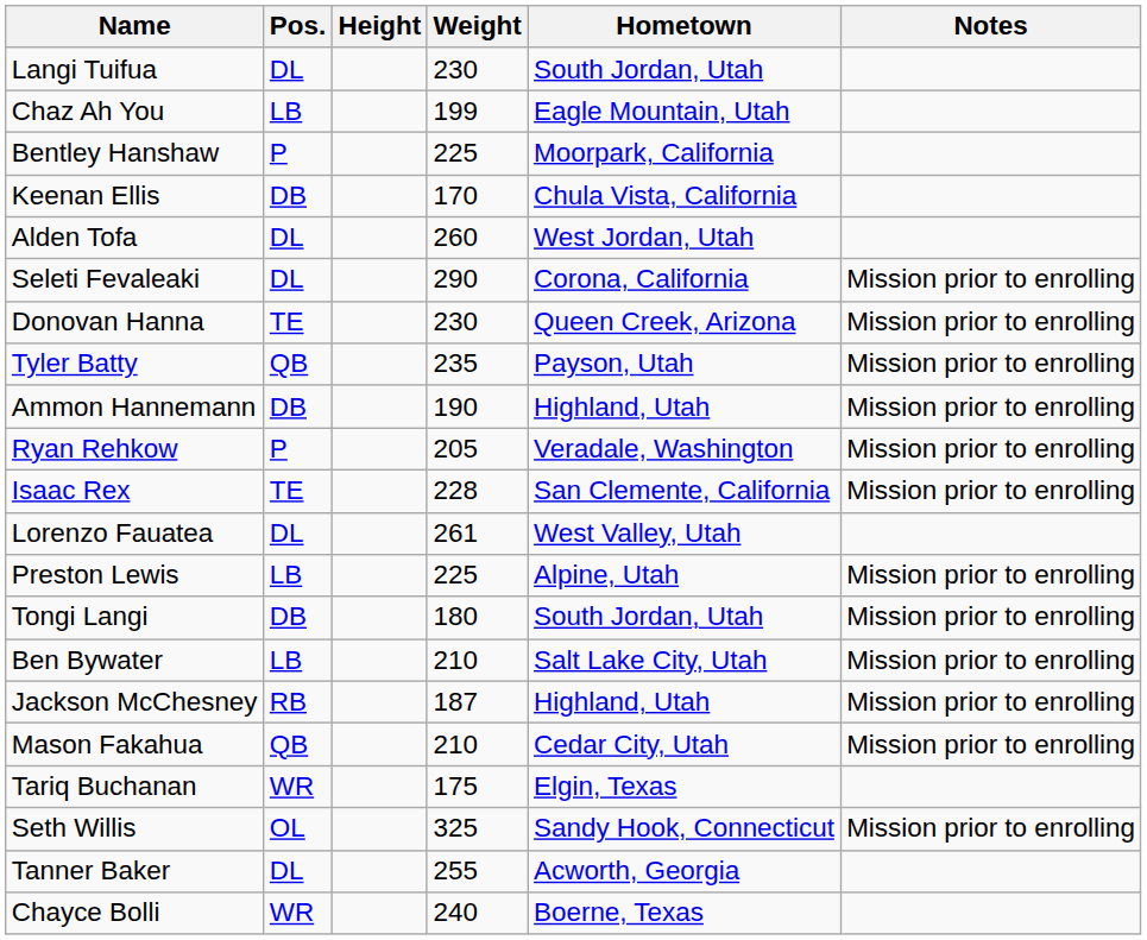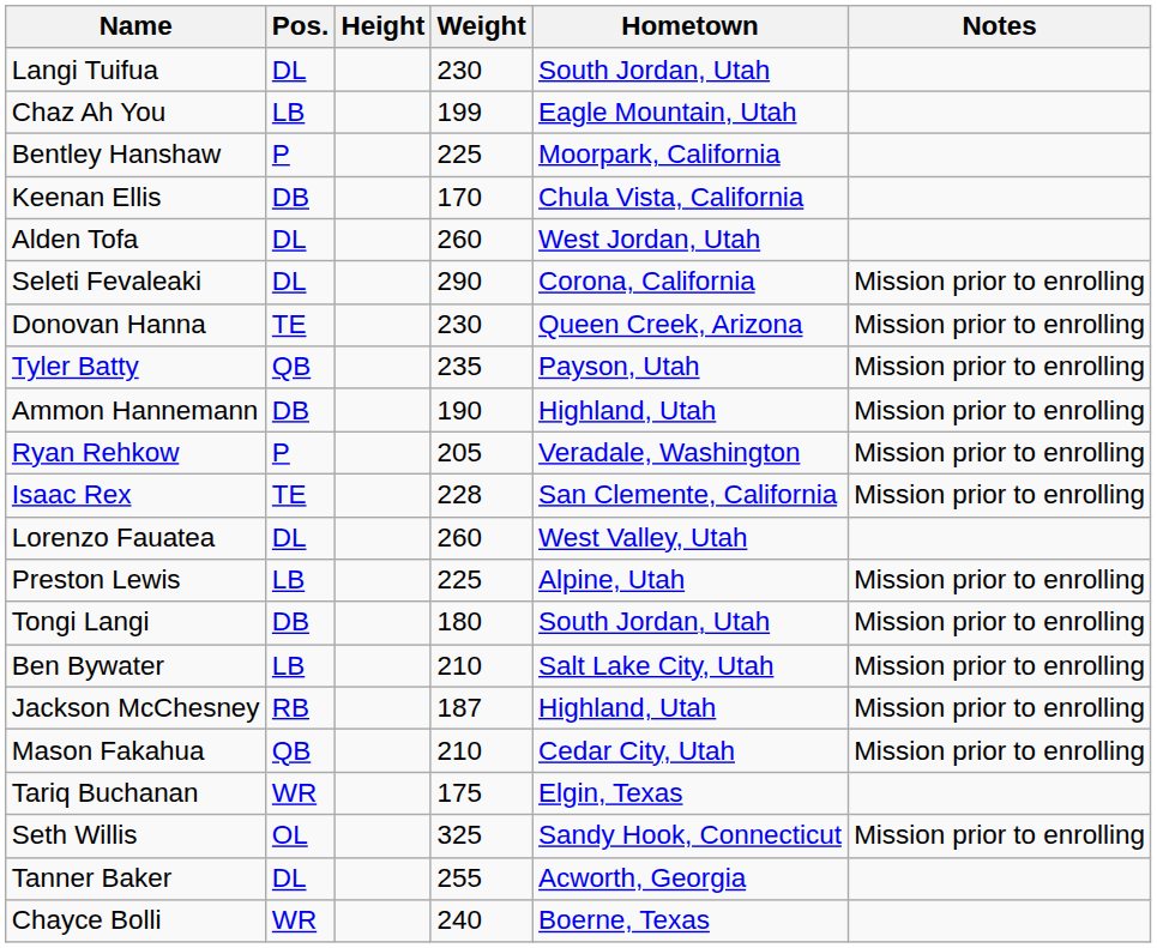Lorenzo Fauatea | Weight: 261 -> 260
